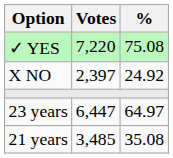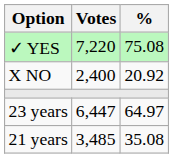X NO | Votes: 2,397 -> 2,400
X NO | %: 24.92 -> 20.92
